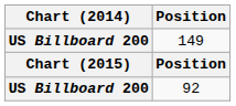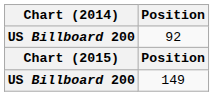rows swapped: 92 <-> 149
